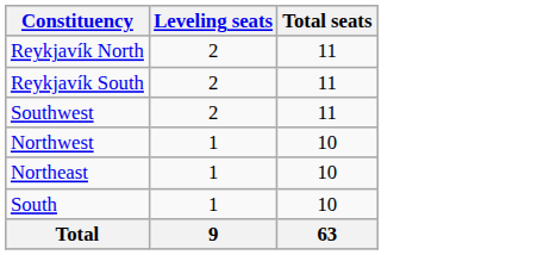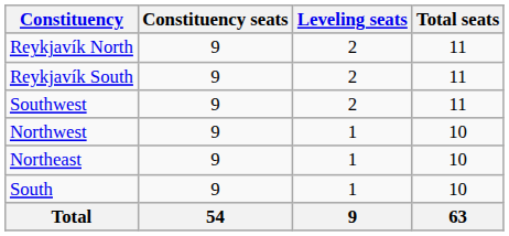+ column: Constituency seats | 9 | 9 | 9 | 9 | 9 | 9 | 54
